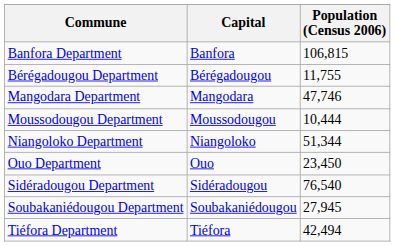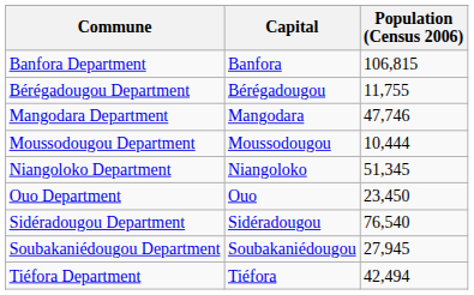Niangoloko Department | Population (Census 2006): 51,344 -> 51,345
